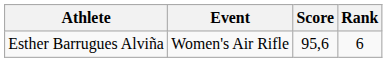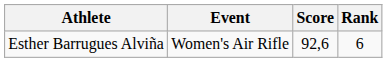Esther Barrugues Alviña | Score: 95,6 -> 92,6
